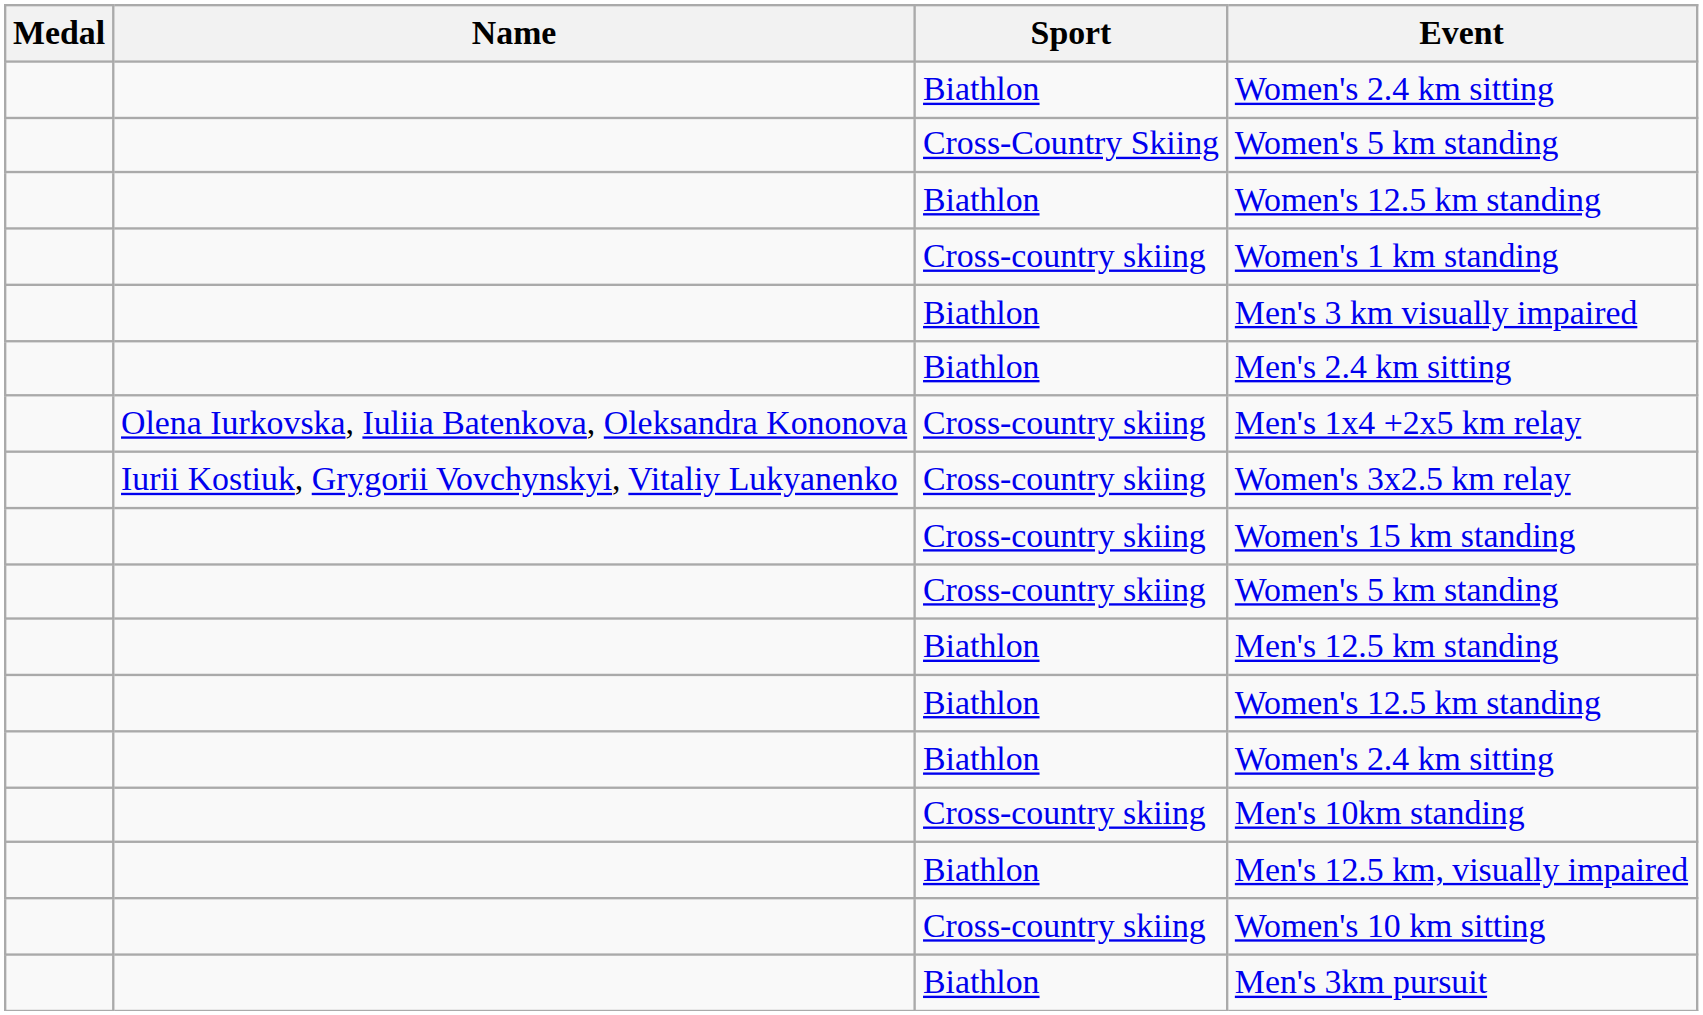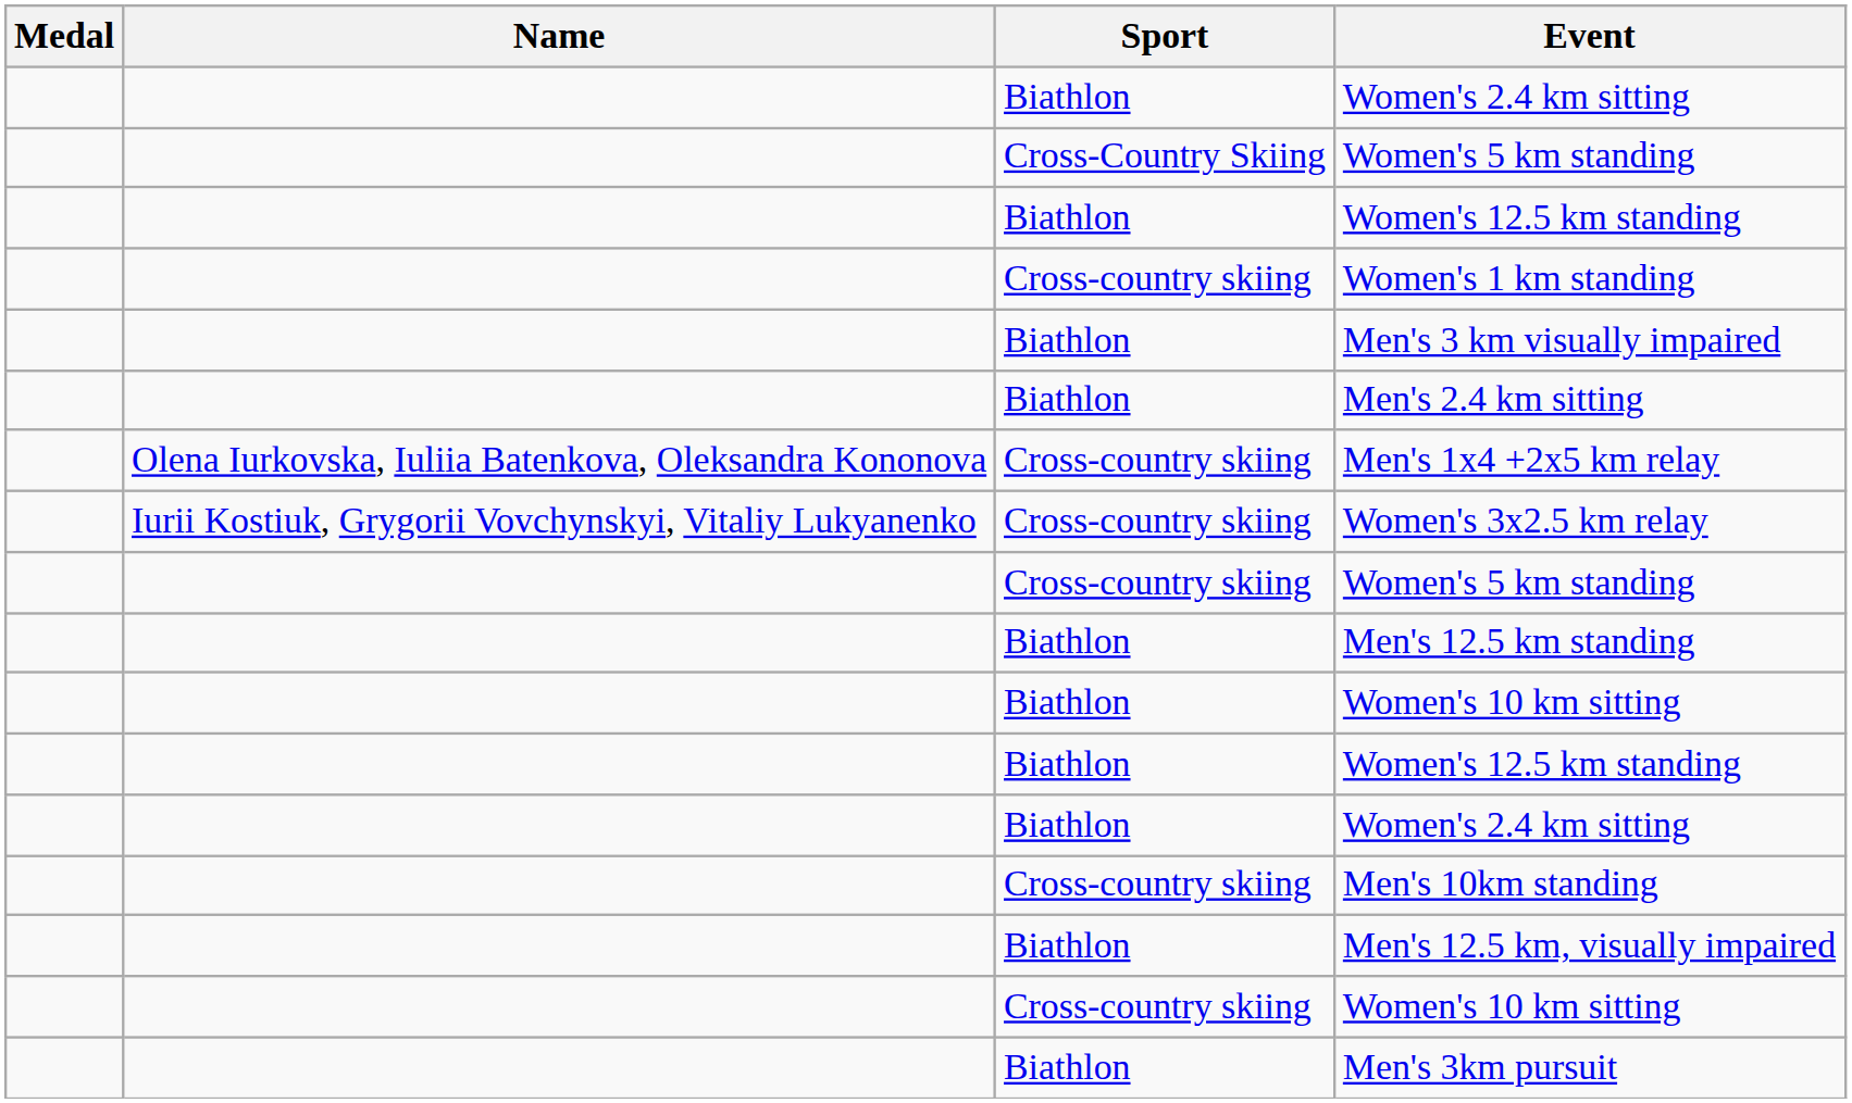- row: Cross-country skiing | Women's 15 km standing
+ row: Biathlon | Women's 10 km sitting
